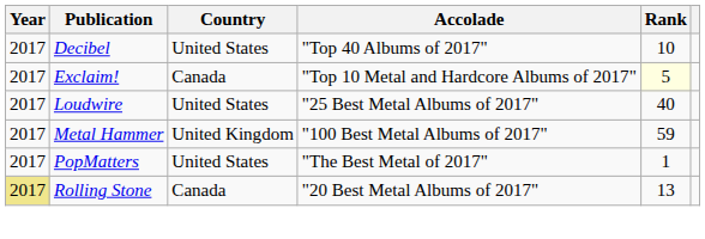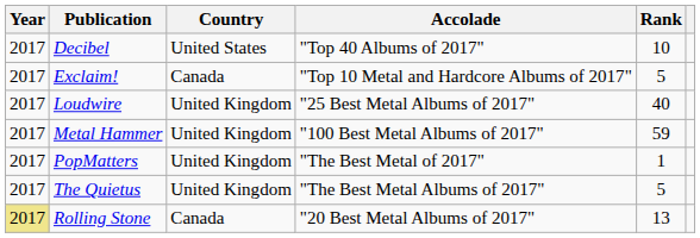Exclaim! | Rank: lightyellow background -> no background
Loudwire | Country: United States -> United Kingdom
PopMatters | Country: United States -> United Kingdom
+ row: 2017 | The Quietus | United Kingdom | "The Best Metal Albums of 2017" | 5
